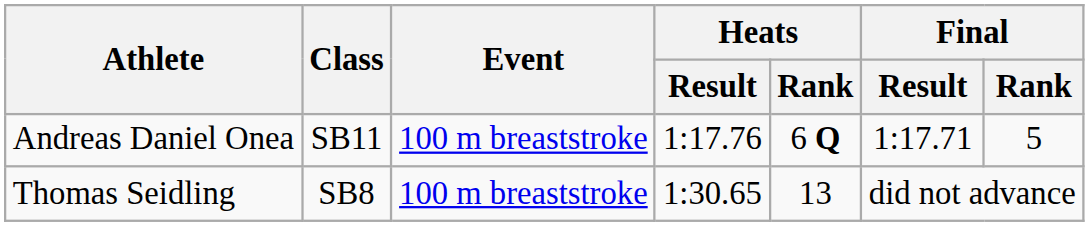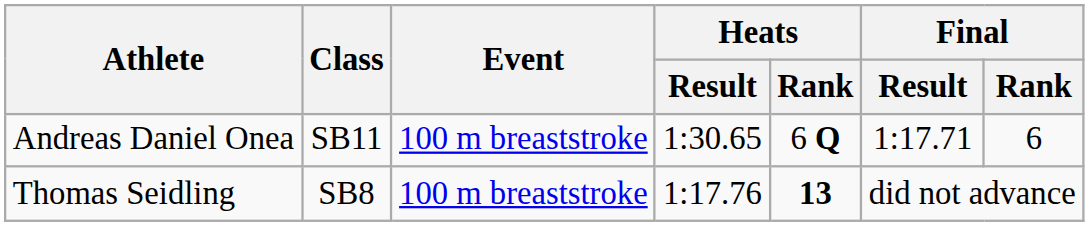Andreas Daniel Onea | Heats / Result: 1:17.76 -> 1:30.65
Andreas Daniel Onea | Final / Rank: 5 -> 6
Thomas Seidling | Heats / Result: 1:30.65 -> 1:17.76
Thomas Seidling | Heats / Rank: normal -> bold
